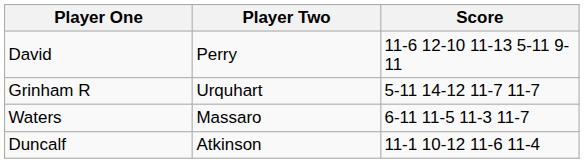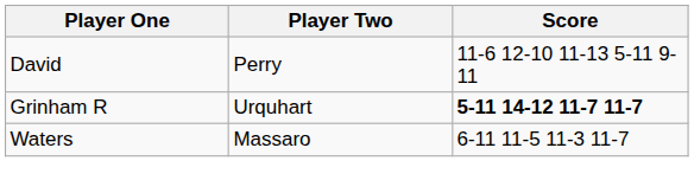Grinham R | Score: normal -> bold
- row: Duncalf | Atkinson | 11-1 10-12 11-6 11-4
